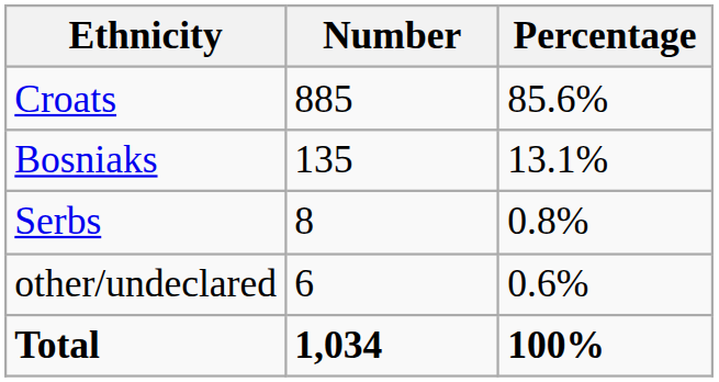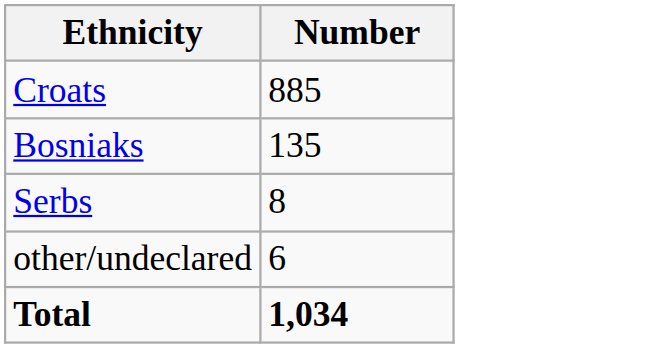- column: Percentage | 85.6% | 13.1% | 0.8% | 0.6% | 100%
